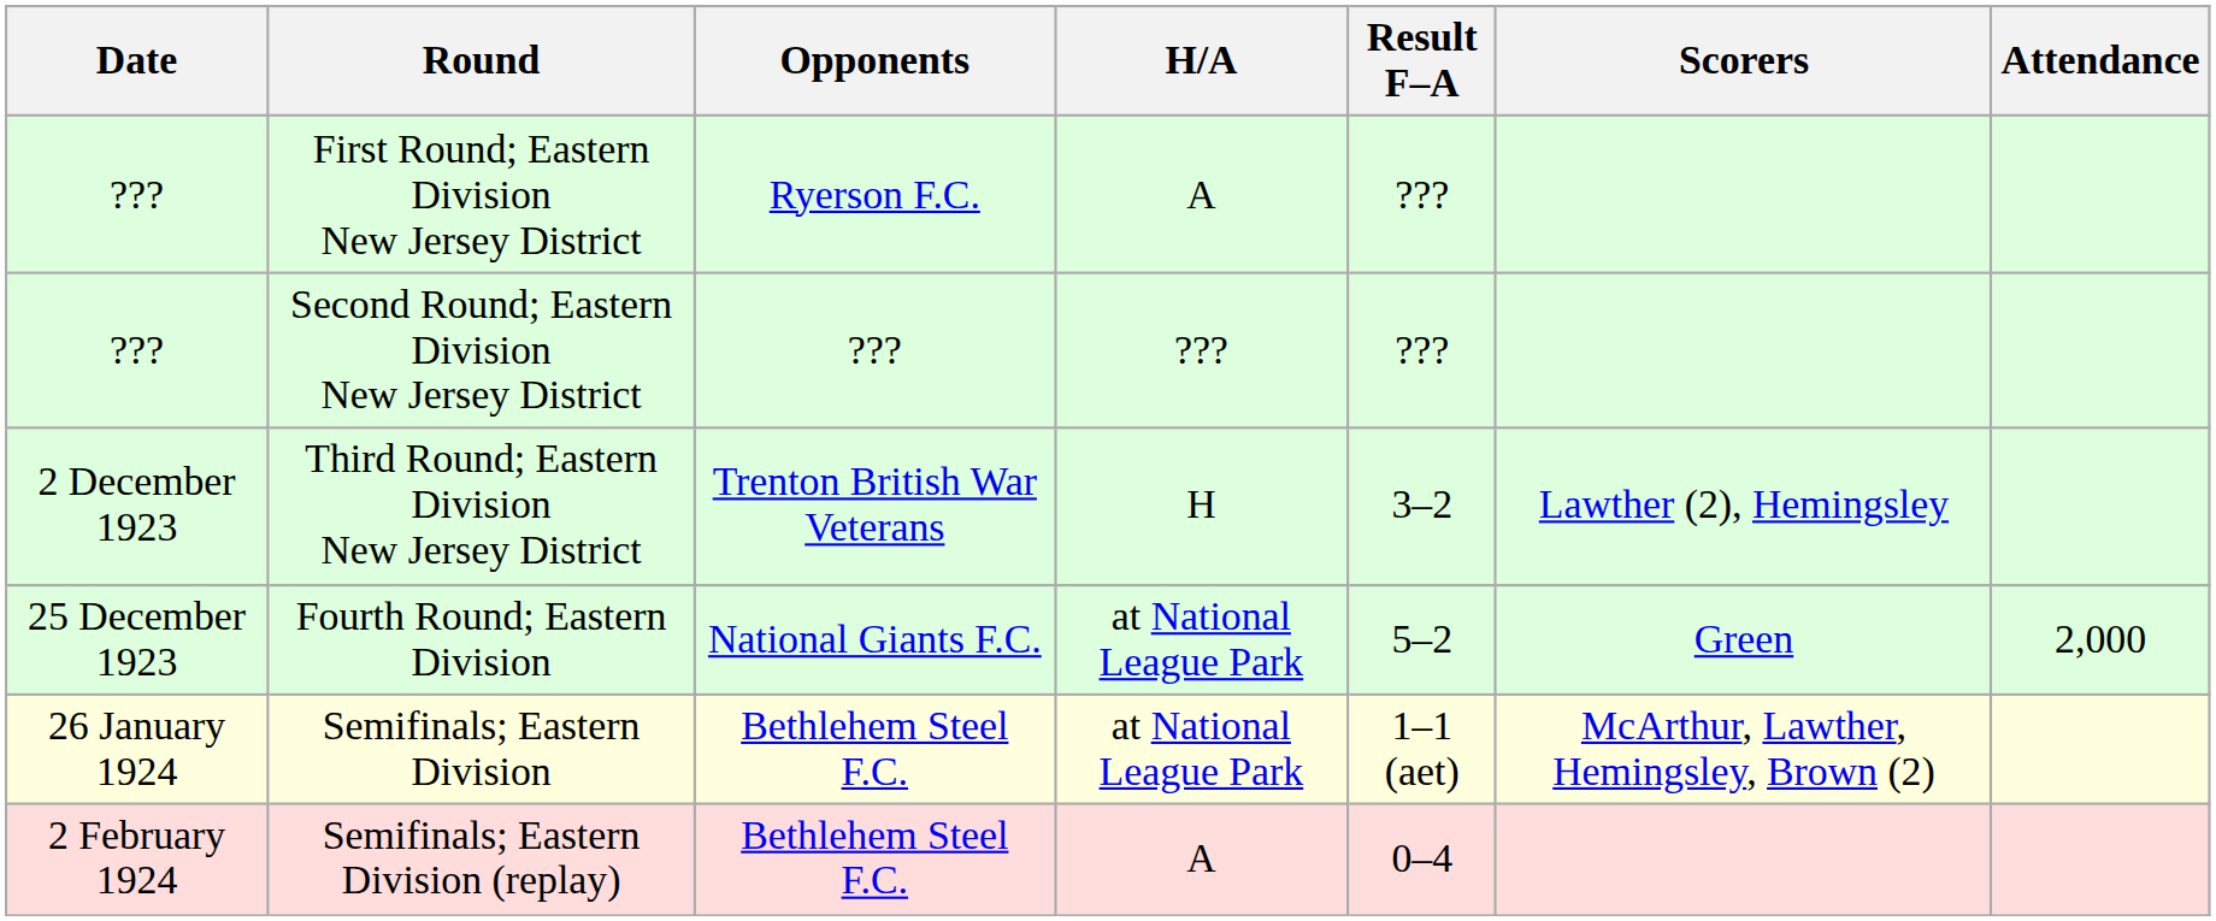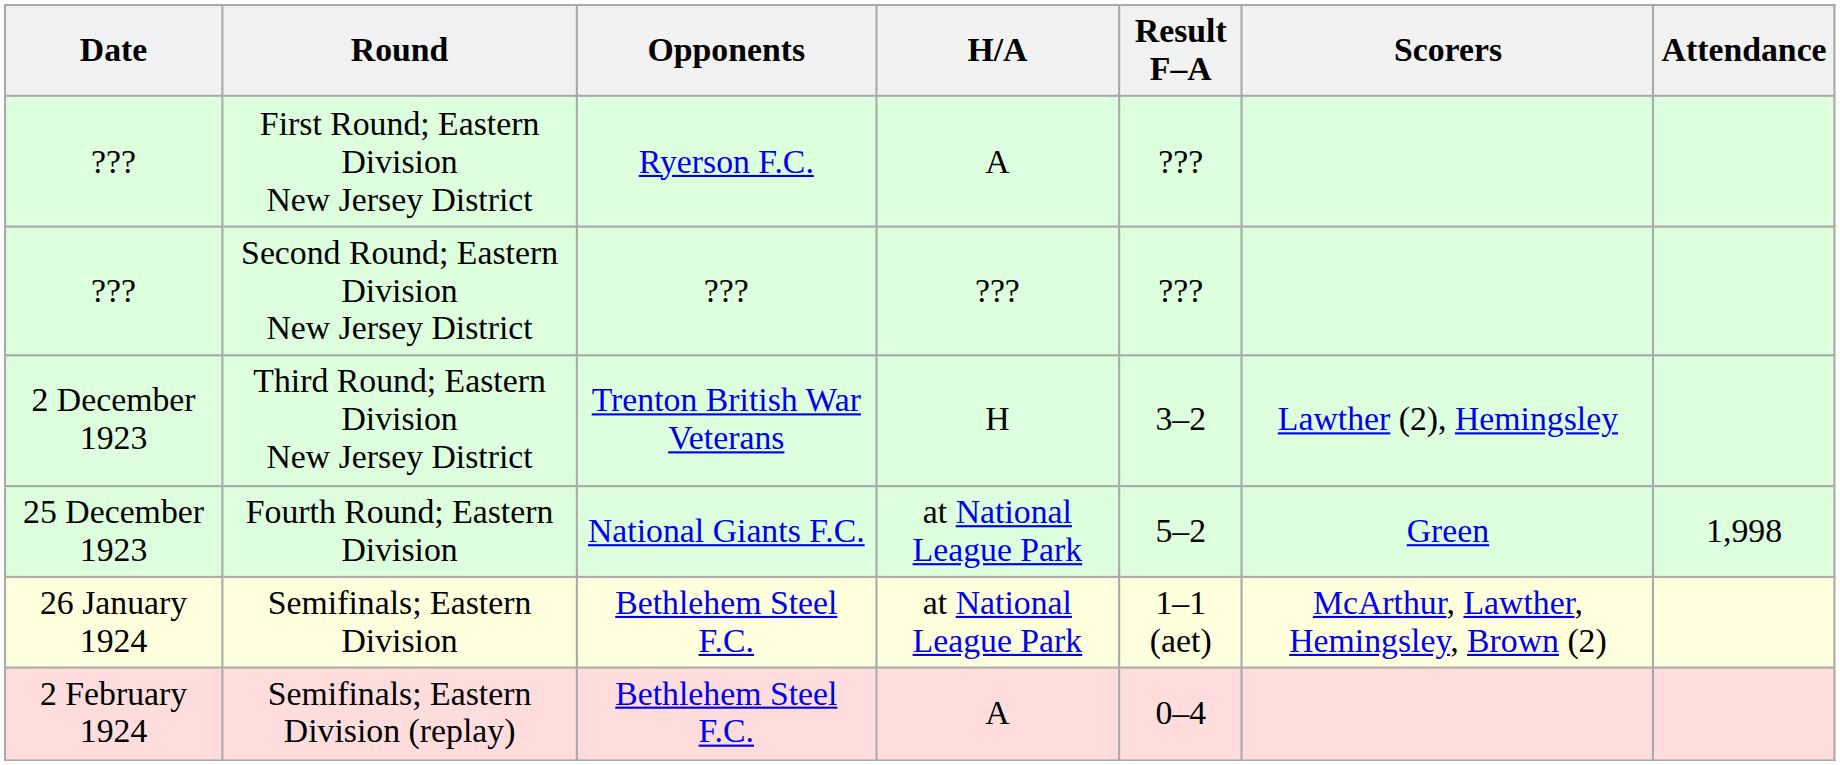Fourth Round; Eastern Division | Attendance: 2,000 -> 1,998
